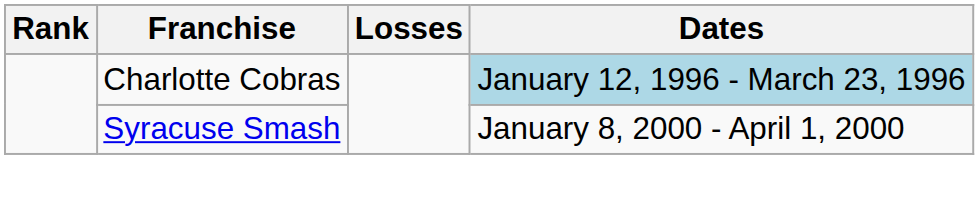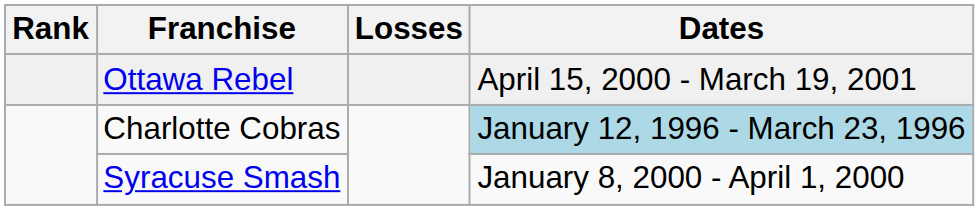+ row: Ottawa Rebel | April 15, 2000 - March 19, 2001
